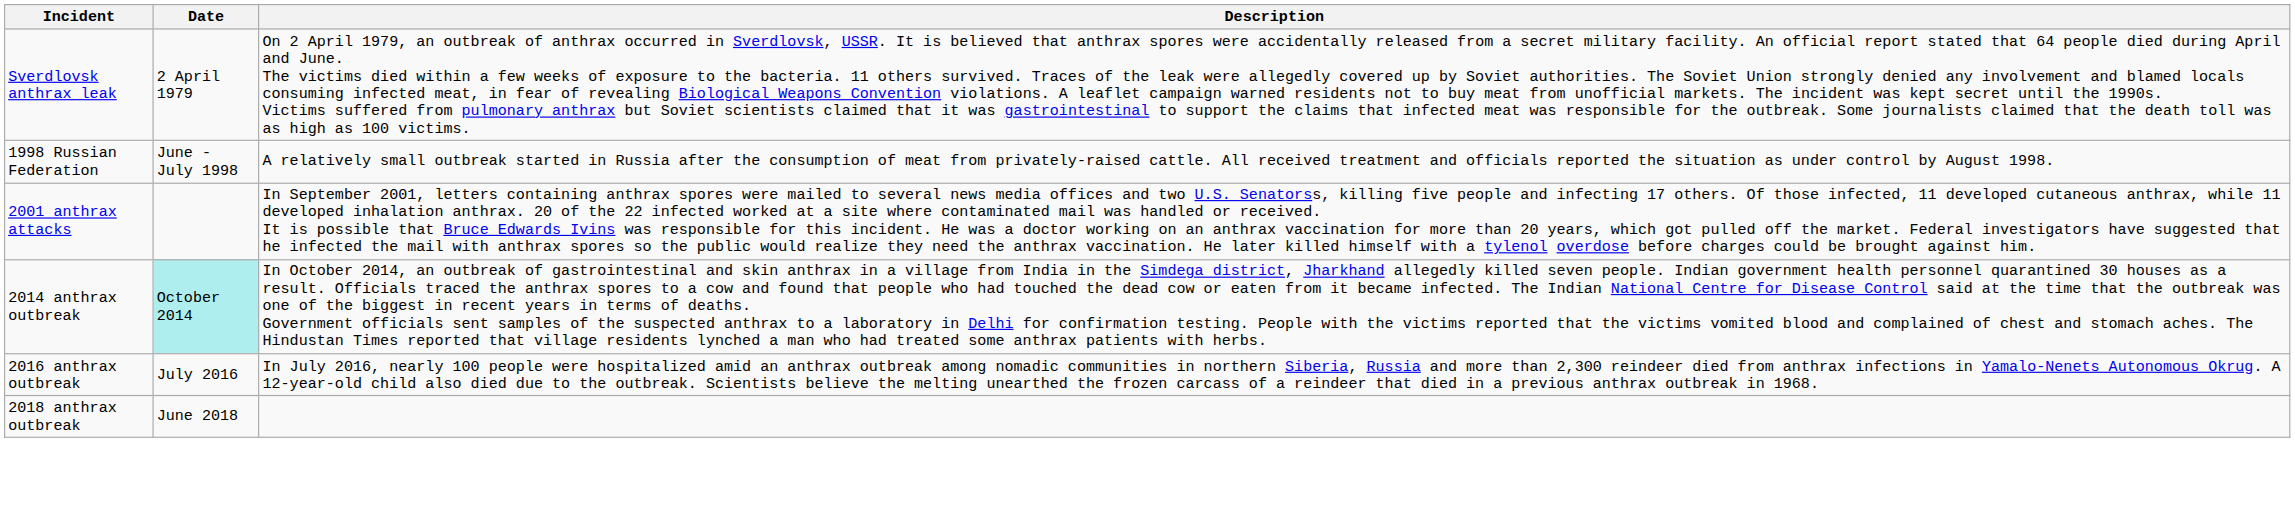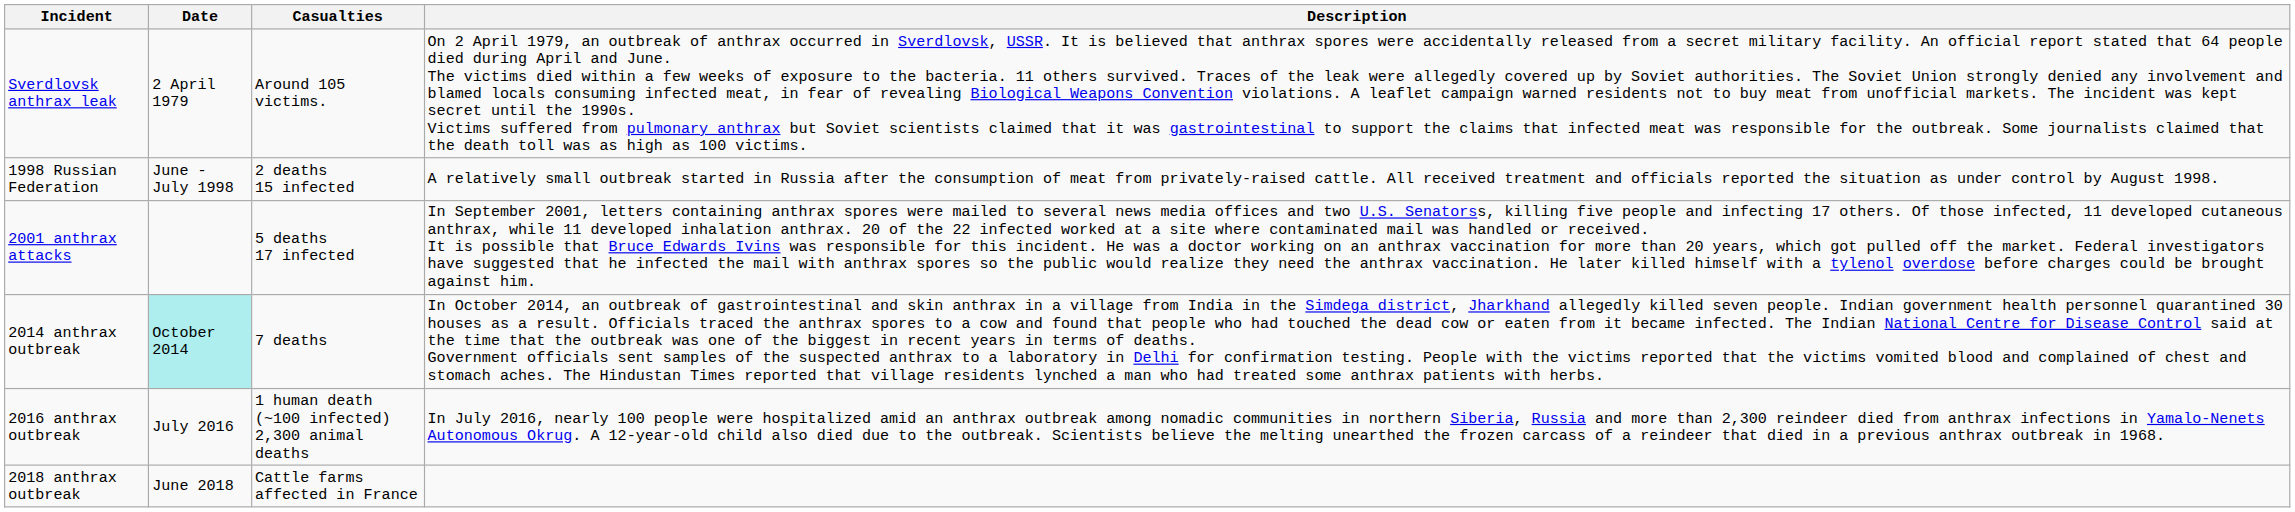+ column: Casualties | Around 105 victims. | 2 deaths 15 infected | 5 deaths 17 infected | 7 deaths | 1 human death (~100 infected) 2,300 animal deaths | Cattle farms affected in France
